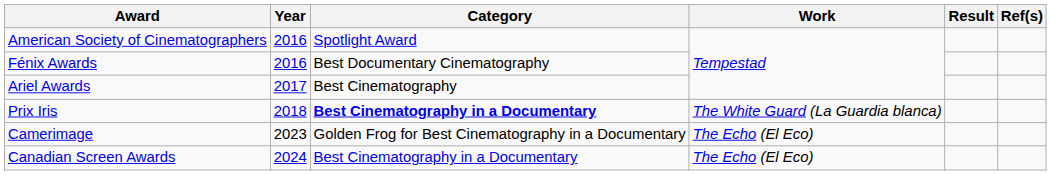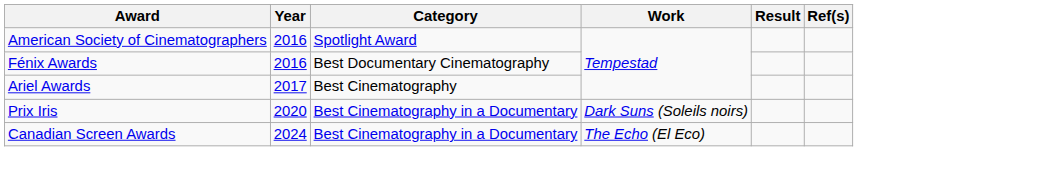Prix Iris | Year: 2018 -> 2020
Prix Iris | Category: bold -> normal
Prix Iris | Work: The White Guard (La Guardia blanca) -> Dark Suns (Soleils noirs)
- row: Camerimage | 2023 | Golden Frog for Best Cinematography in a Documentary | The Echo (El Eco)
